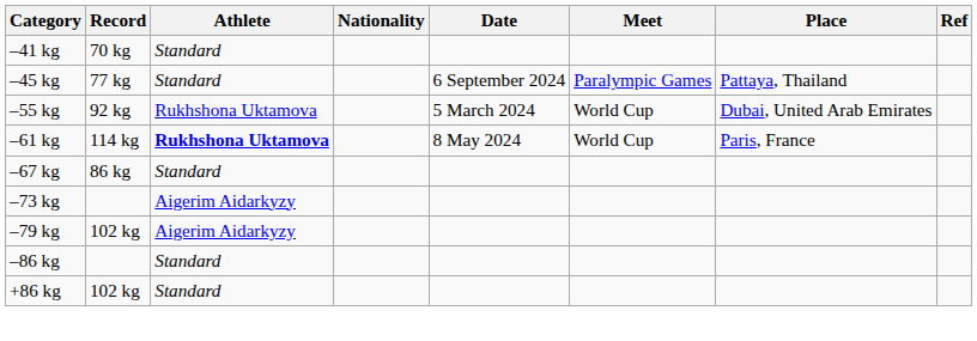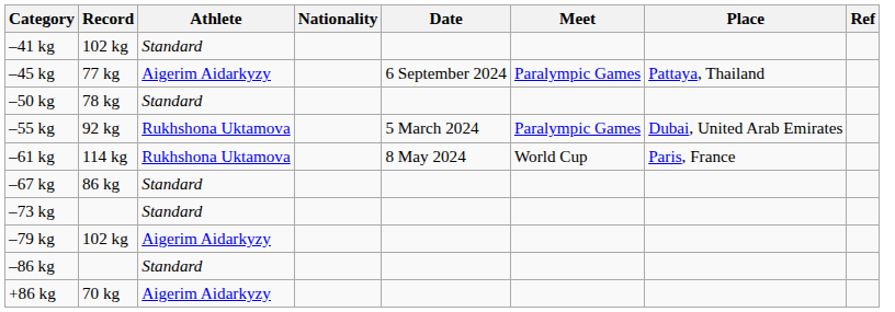–41 kg | Record: 70 kg -> 102 kg
–45 kg | Athlete: Standard -> Aigerim Aidarkyzy
+ row: –50 kg | 78 kg | Standard
–55 kg | Meet: World Cup -> Paralympic Games
–61 kg | Athlete: bold -> normal
–73 kg | Athlete: Aigerim Aidarkyzy -> Standard
+86 kg | Record: 102 kg -> 70 kg
+86 kg | Athlete: Standard -> Aigerim Aidarkyzy
